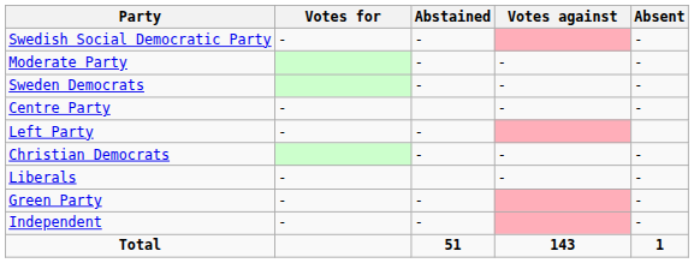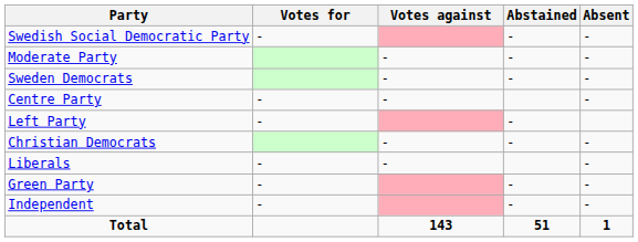columns swapped: Votes against <-> Abstained
